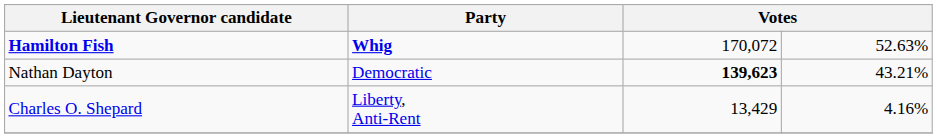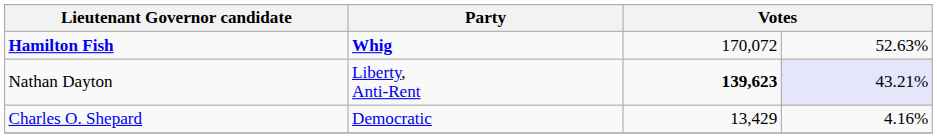Nathan Dayton | Party: Democratic -> Liberty, Anti-Rent
Nathan Dayton | column 4: no background -> lavender background
Charles O. Shepard | Party: Liberty, Anti-Rent -> Democratic
